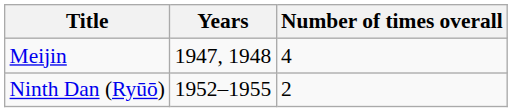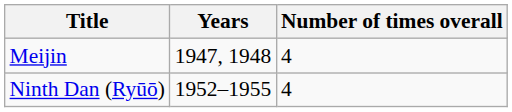Ninth Dan (Ryūō) | Number of times overall: 2 -> 4
